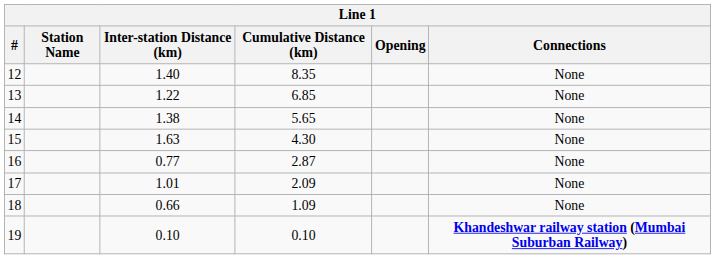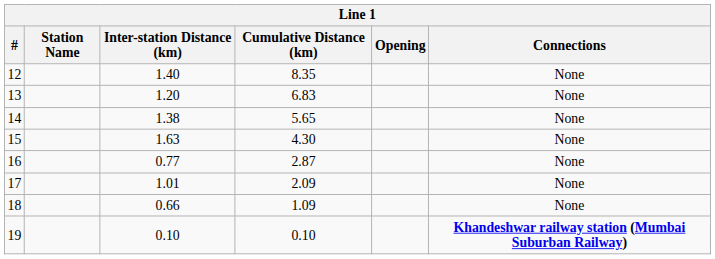13 | Inter-station Distance (km): 1.22 -> 1.20
13 | Cumulative Distance (km): 6.85 -> 6.83
